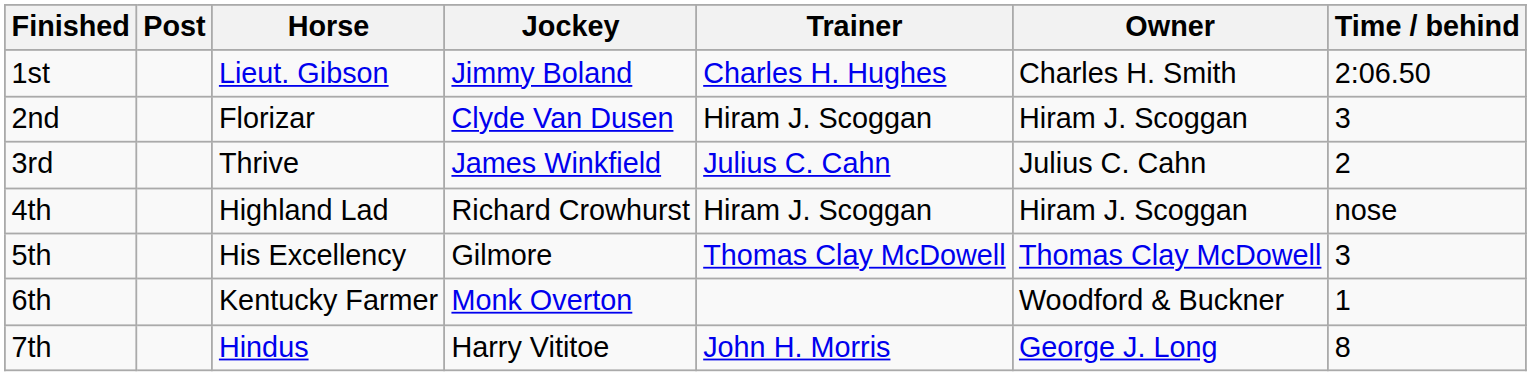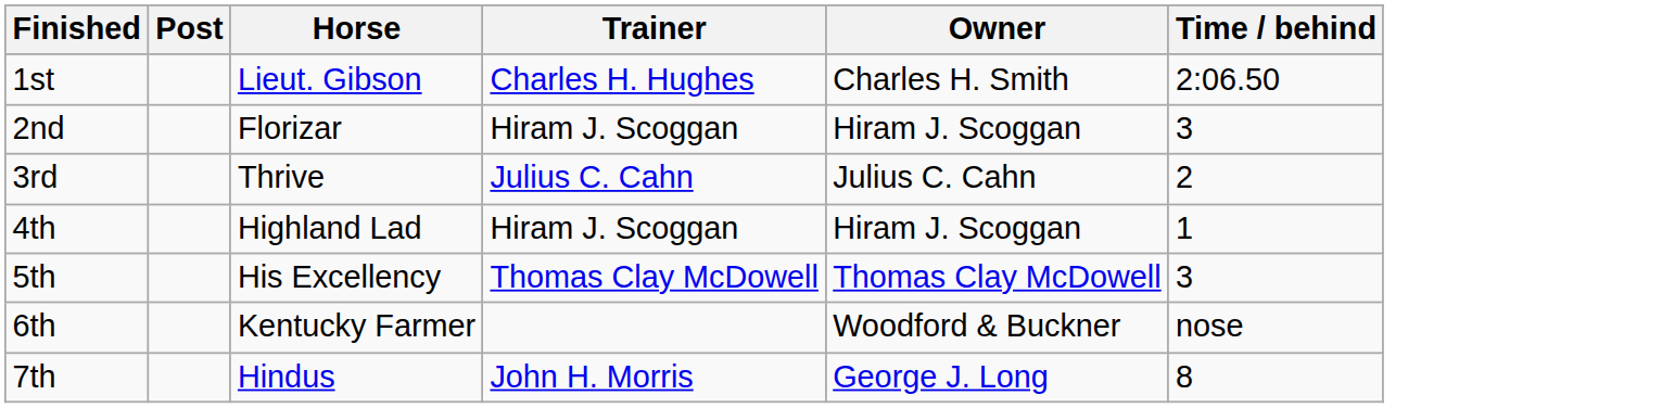- column: Jockey | Jimmy Boland | Clyde Van Dusen | James Winkfield | Richard Crowhurst | Gilmore | Monk Overton | Harry Vititoe
4th | Time / behind: nose -> 1
6th | Time / behind: 1 -> nose
